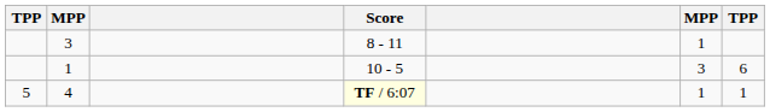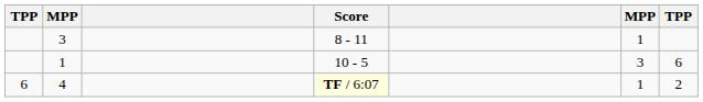4 | column 1: 5 -> 6
4 | column 7: 1 -> 2
